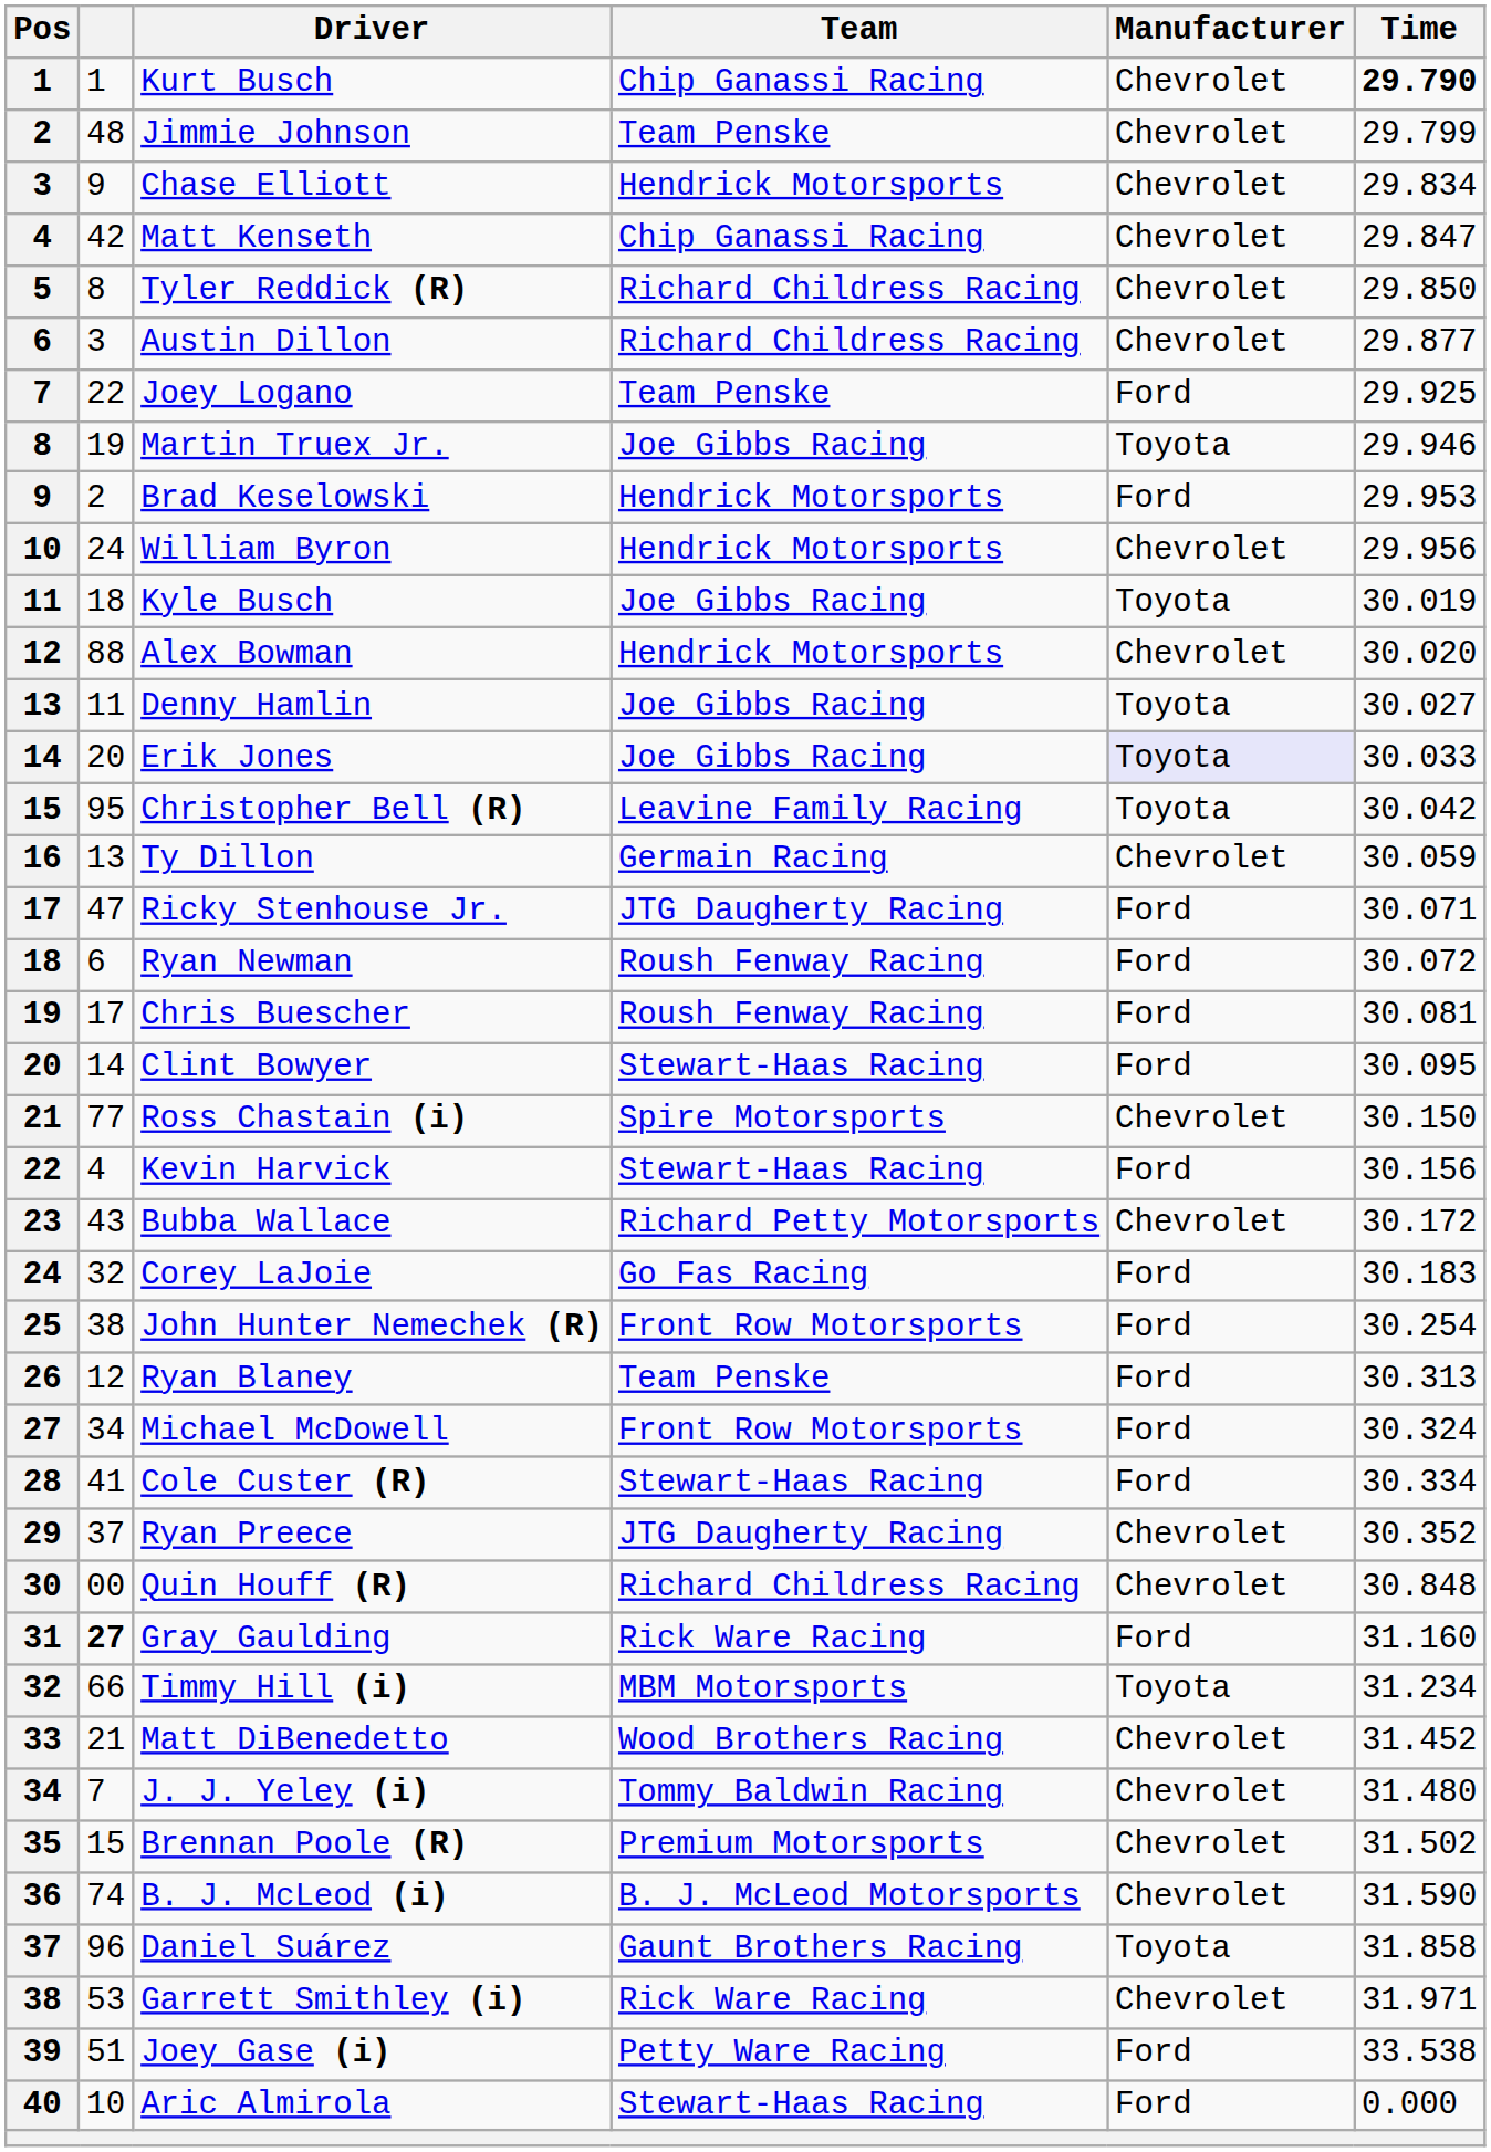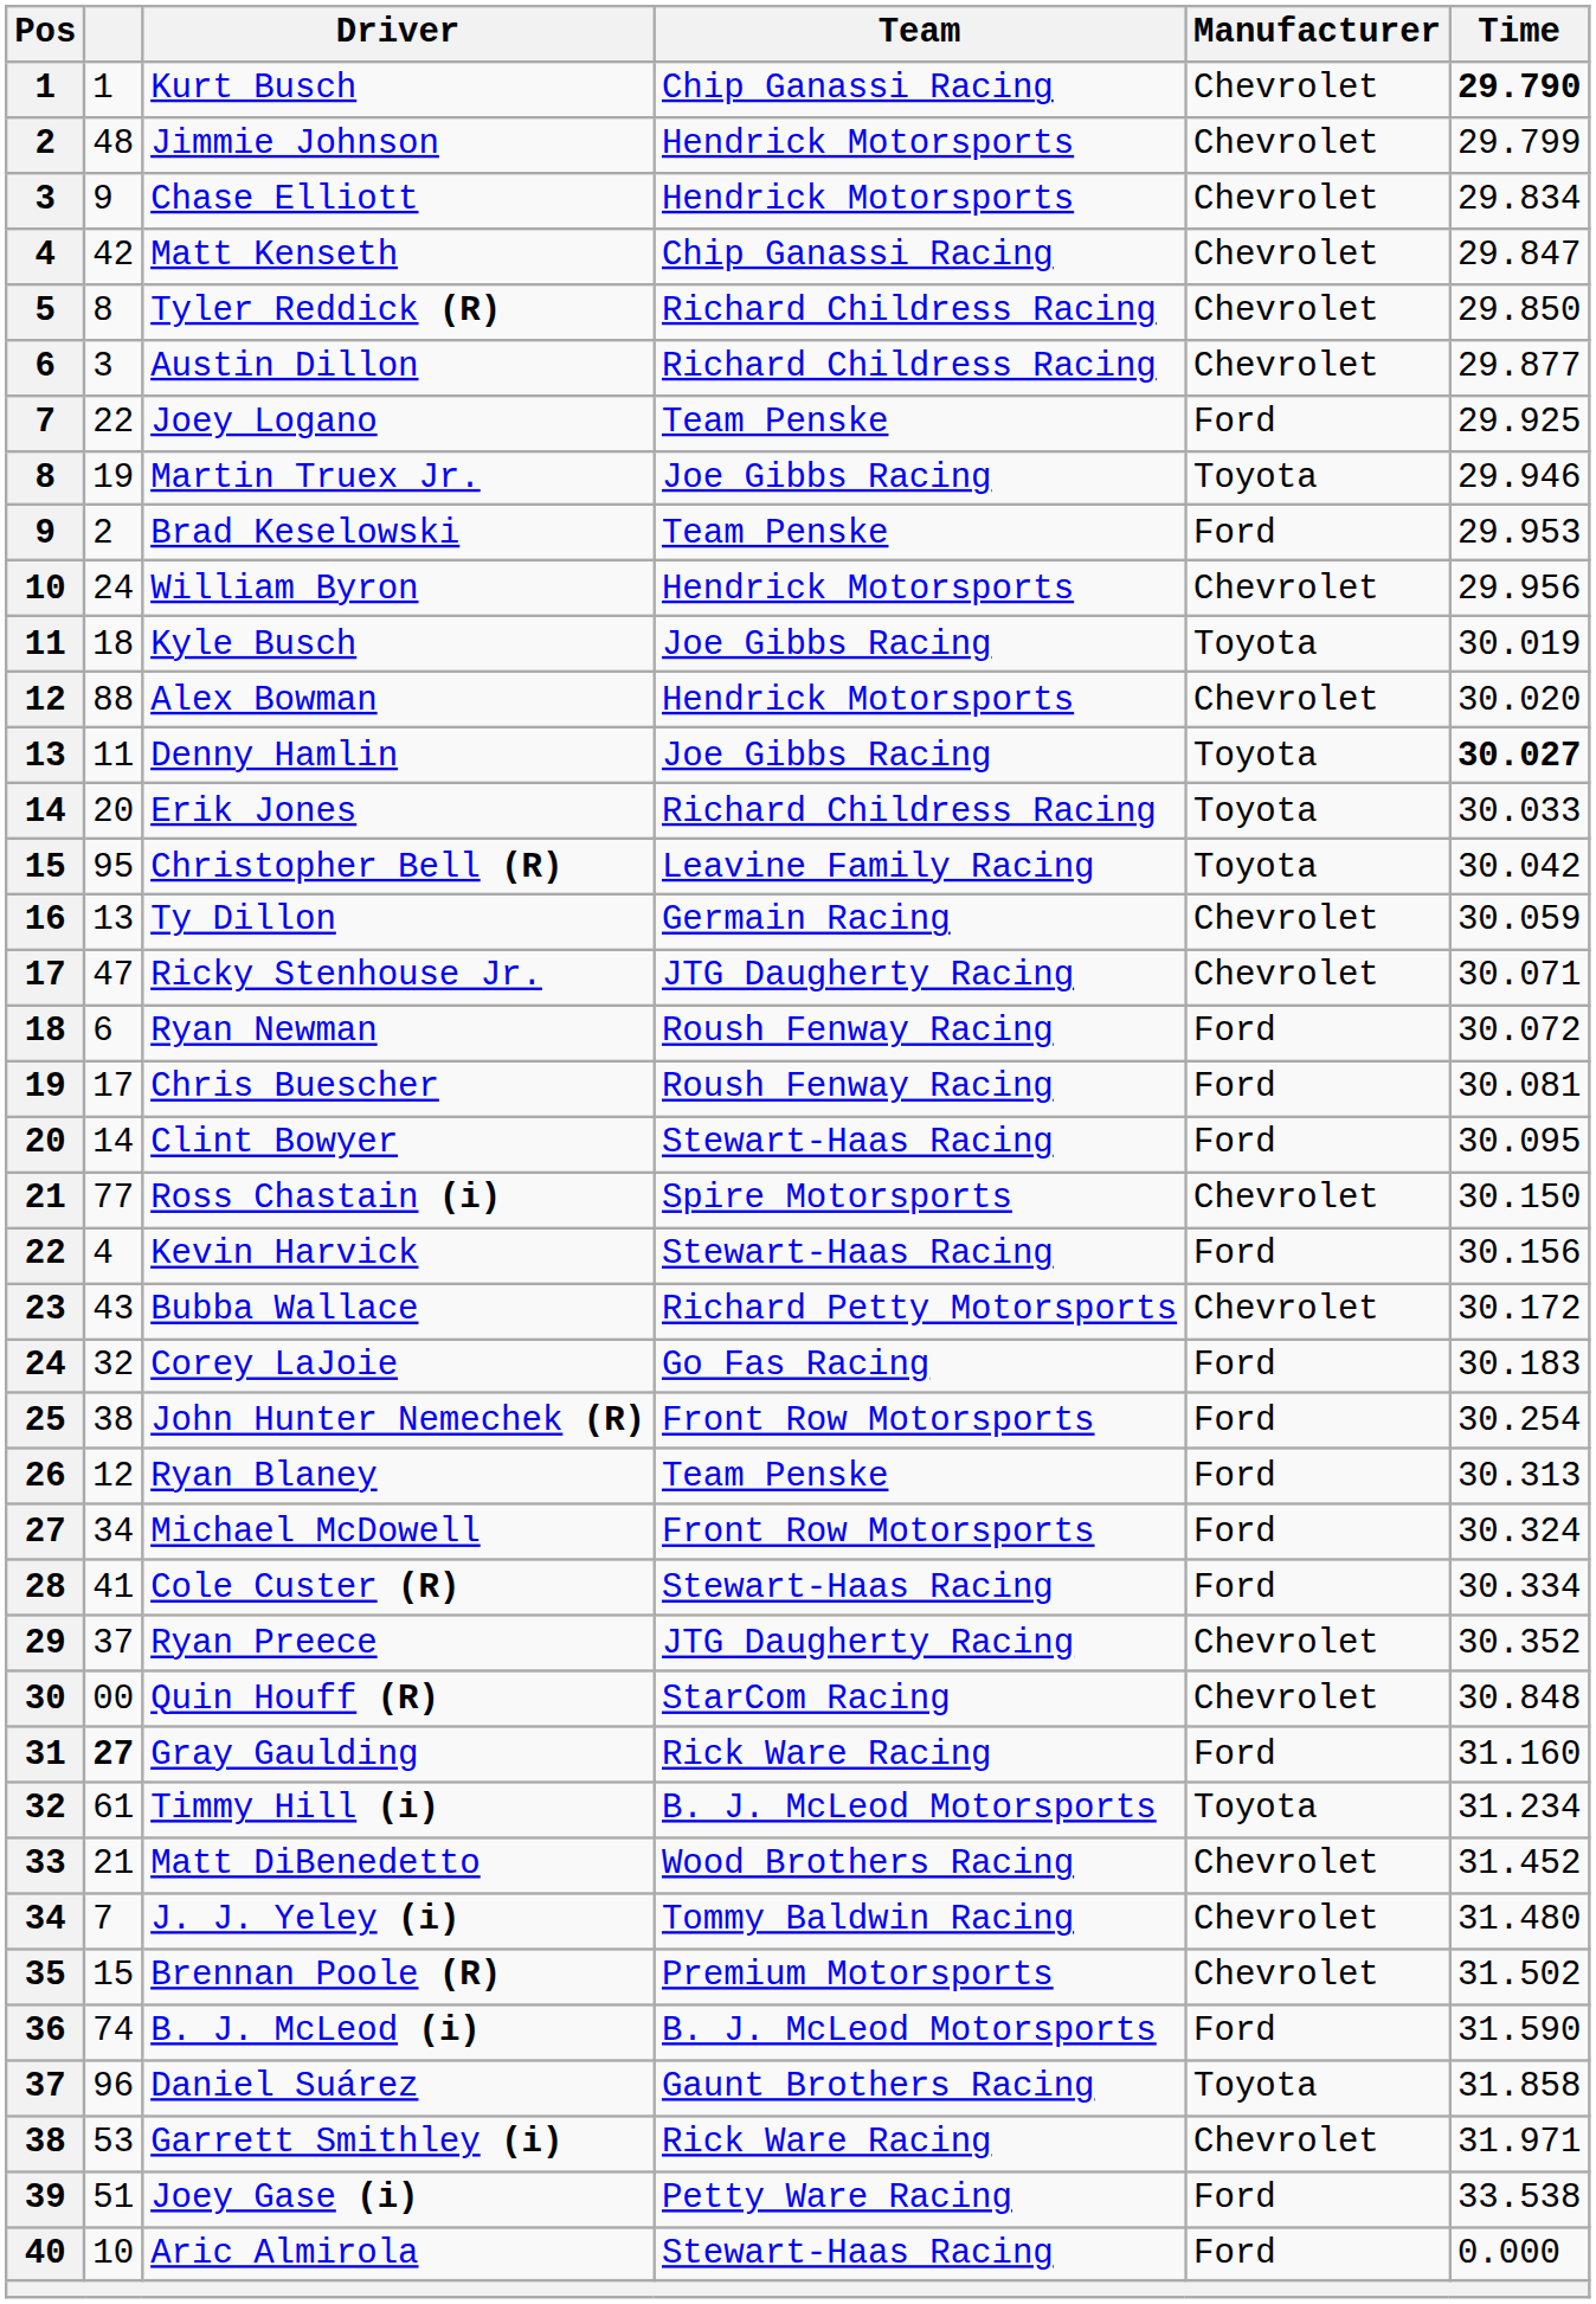Jimmie Johnson | Team: Team Penske -> Hendrick Motorsports
Brad Keselowski | Team: Hendrick Motorsports -> Team Penske
Denny Hamlin | Time: normal -> bold
Erik Jones | Team: Joe Gibbs Racing -> Richard Childress Racing
Erik Jones | Manufacturer: lavender background -> no background
Ricky Stenhouse Jr. | Manufacturer: Ford -> Chevrolet
Quin Houff (R) | Team: Richard Childress Racing -> StarCom Racing
Timmy Hill (i) | column 2: 66 -> 61
Timmy Hill (i) | Team: MBM Motorsports -> B. J. McLeod Motorsports
B. J. McLeod (i) | Manufacturer: Chevrolet -> Ford
